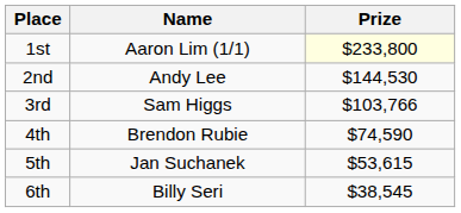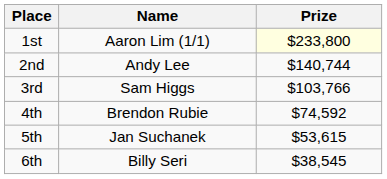2nd | Prize: $144,530 -> $140,744
4th | Prize: $74,590 -> $74,592
